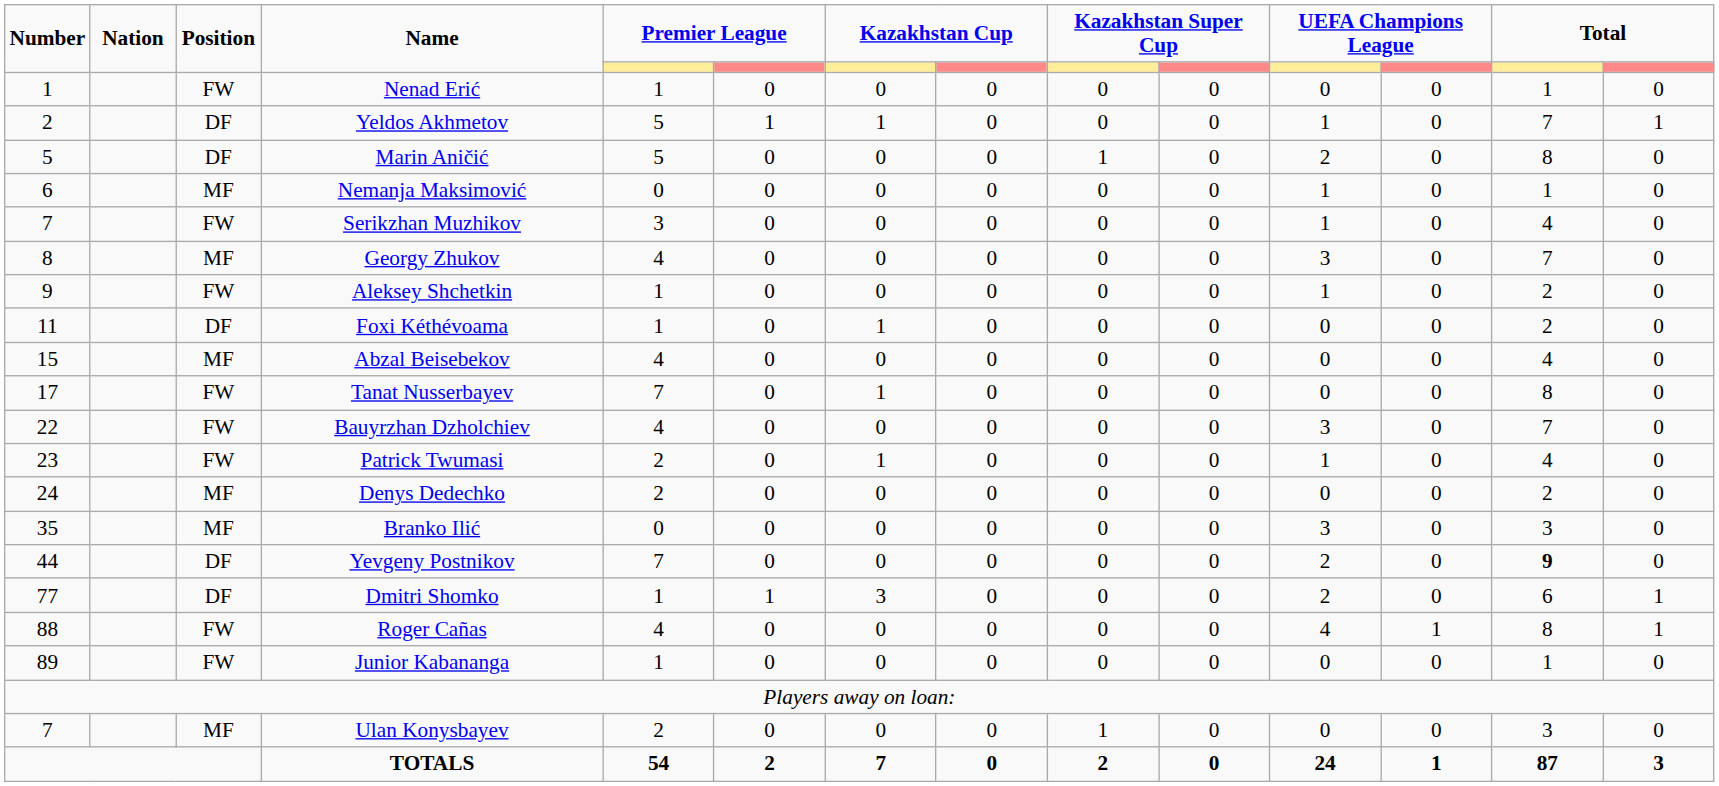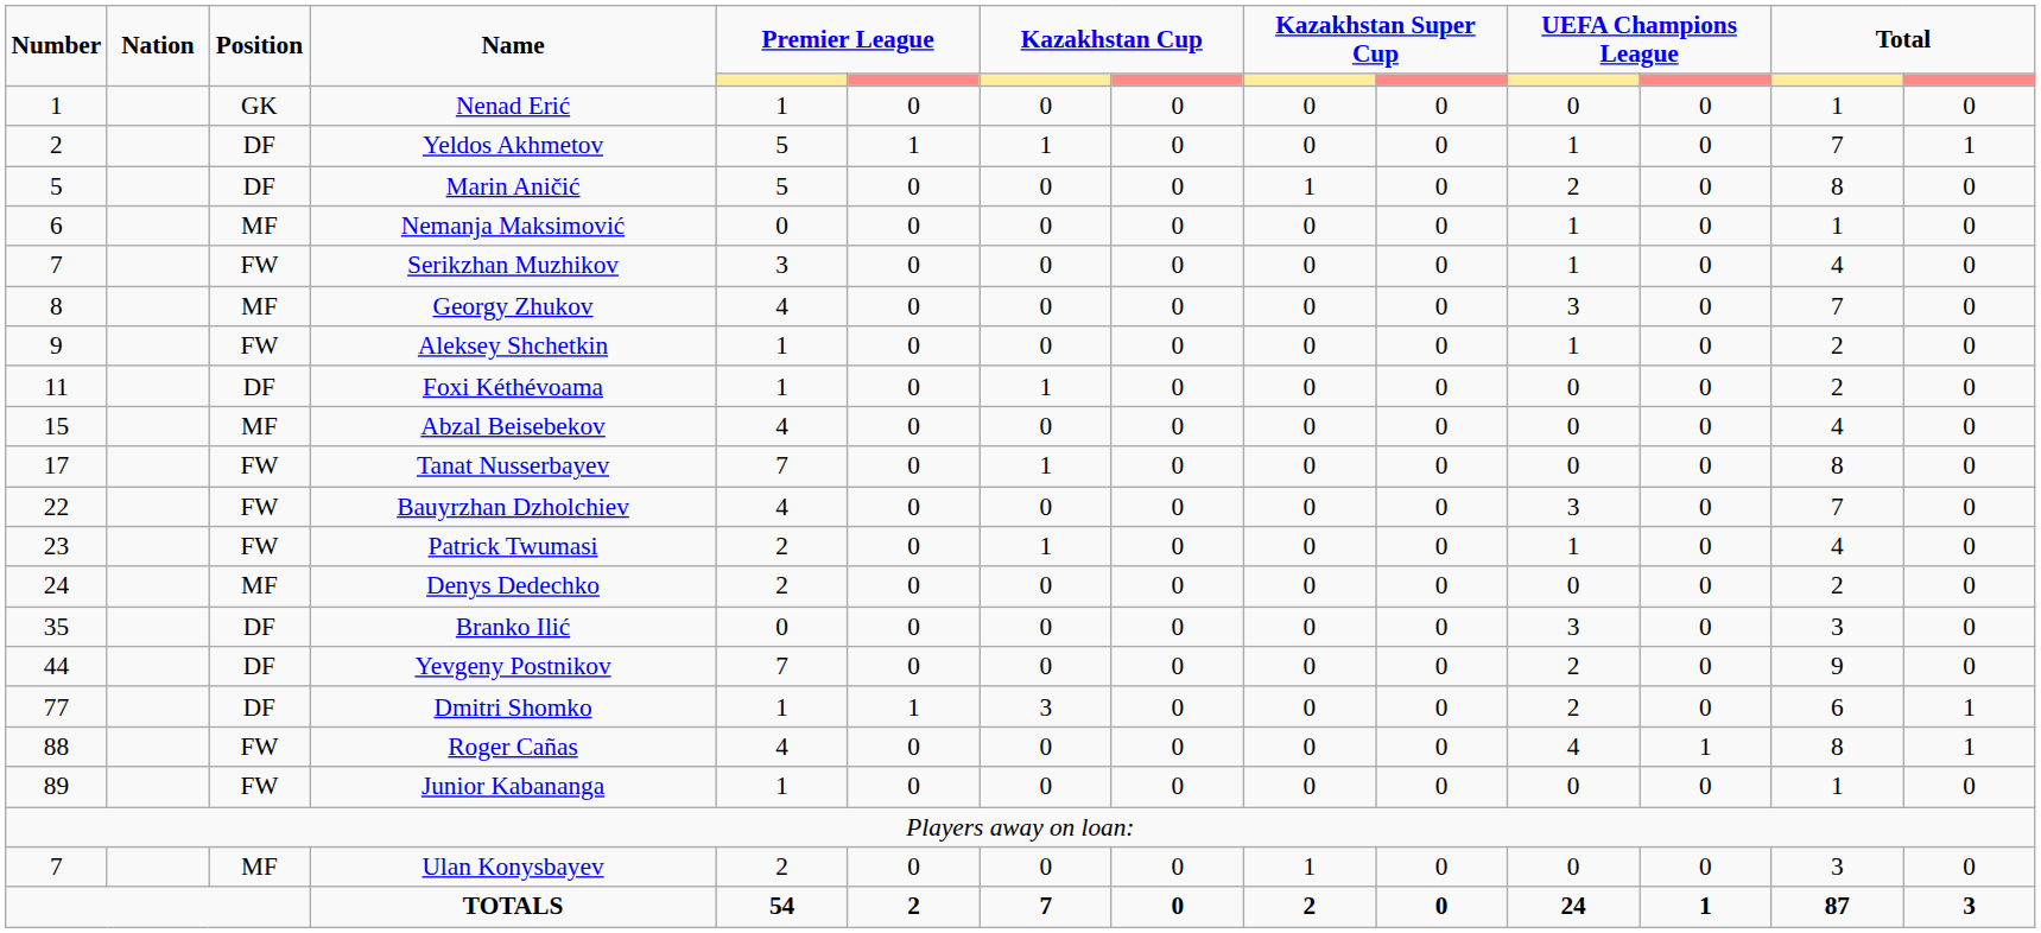Nenad Erić | Position: FW -> GK
Branko Ilić | Position: MF -> DF
Yevgeny Postnikov | column 13: bold -> normal
